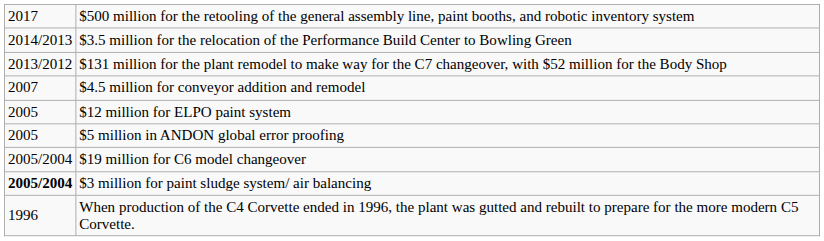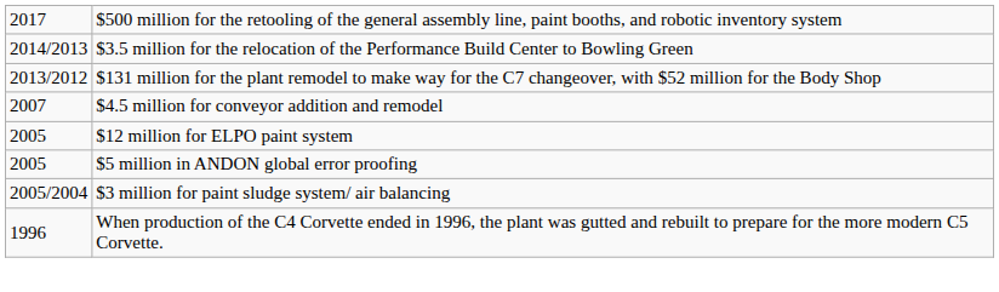- row: 2005/2004 | $19 million for C6 model changeover
$3 million for paint sludge system/ air balancing | column 1: bold -> normal
